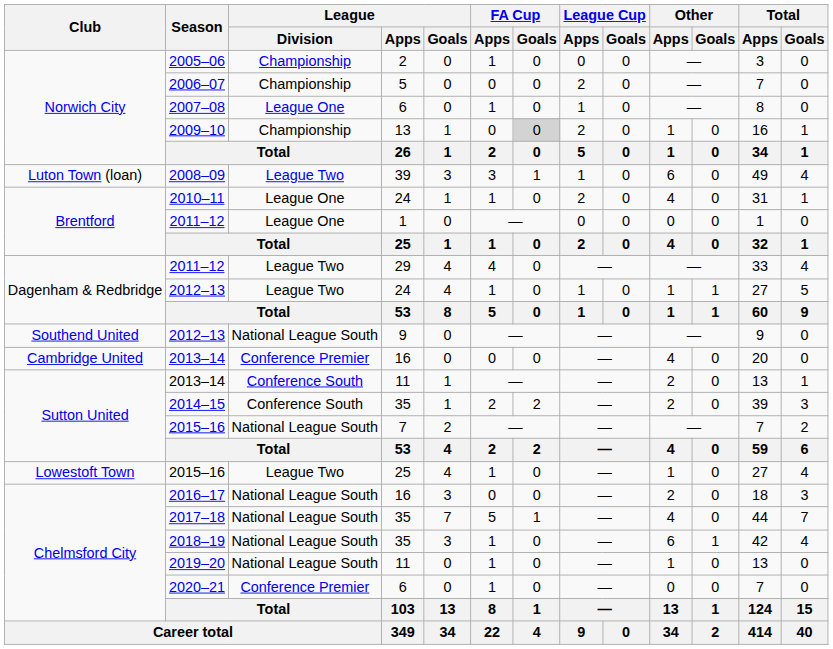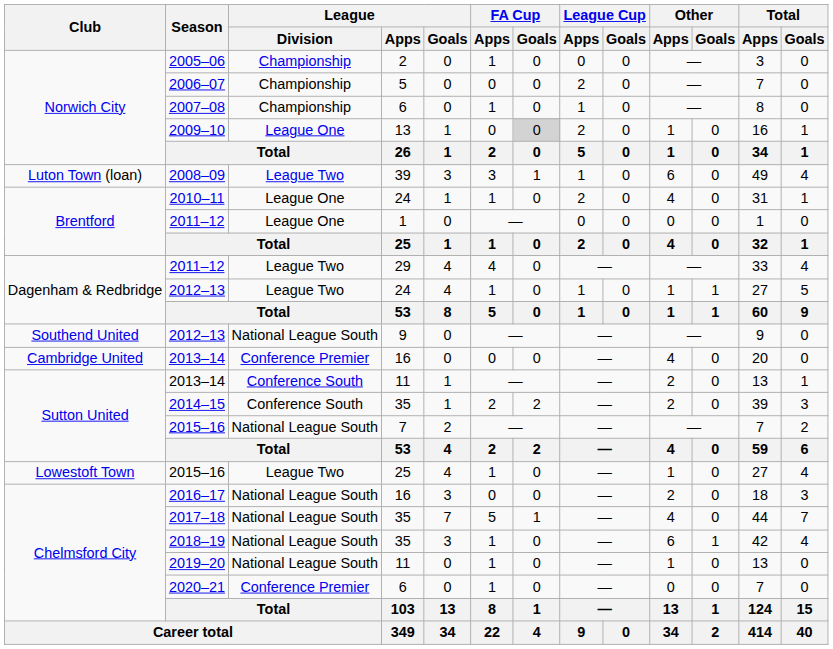2007–08 | League / Division: League One -> Championship
2009–10 | League / Division: Championship -> League One
